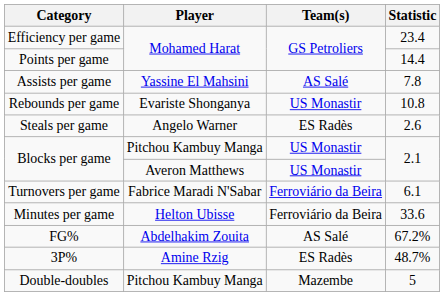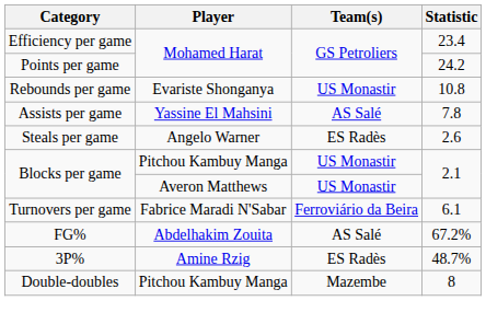Points per game | Statistic: 14.4 -> 24.2
rows swapped: Rebounds per game <-> Assists per game
- row: Minutes per game | Helton Ubisse | Ferroviário da Beira | 33.6
Double-doubles | Statistic: 5 -> 8
